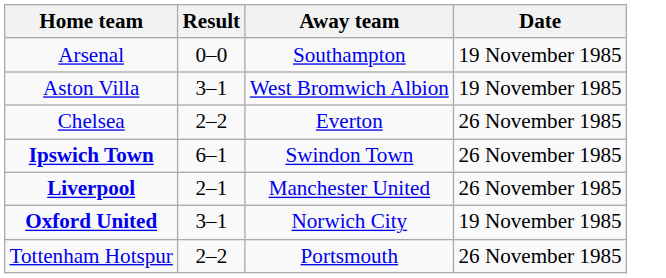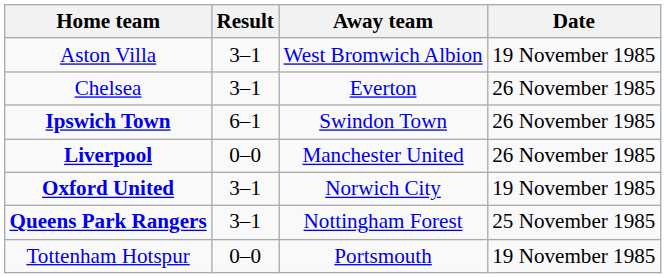- row: Arsenal | 0–0 | Southampton | 19 November 1985
Chelsea | Result: 2–2 -> 3–1
Liverpool | Result: 2–1 -> 0–0
+ row: Queens Park Rangers | 3–1 | Nottingham Forest | 25 November 1985
Tottenham Hotspur | Result: 2–2 -> 0–0
Tottenham Hotspur | Date: 26 November 1985 -> 19 November 1985
